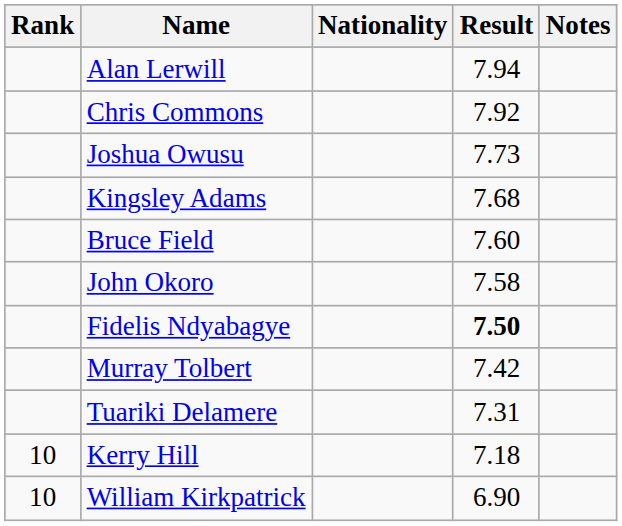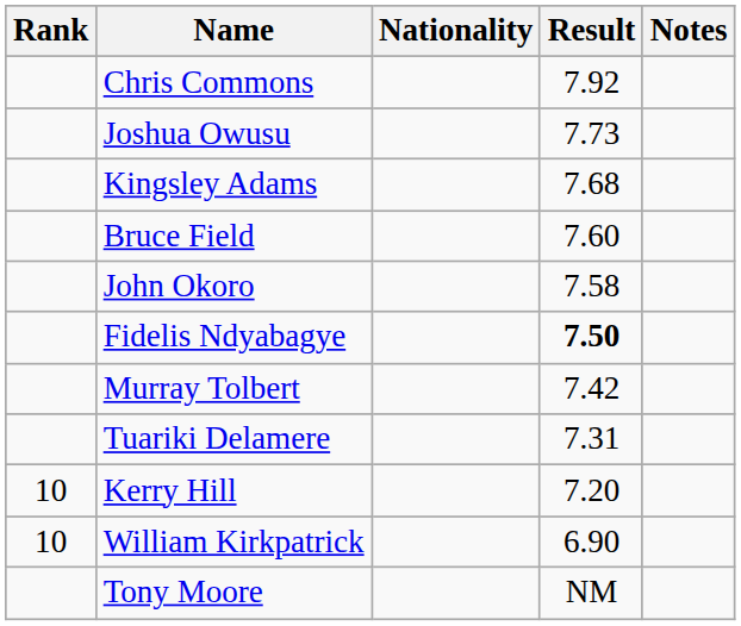- row: Alan Lerwill | 7.94
Kerry Hill | Result: 7.18 -> 7.20
+ row: Tony Moore | NM
